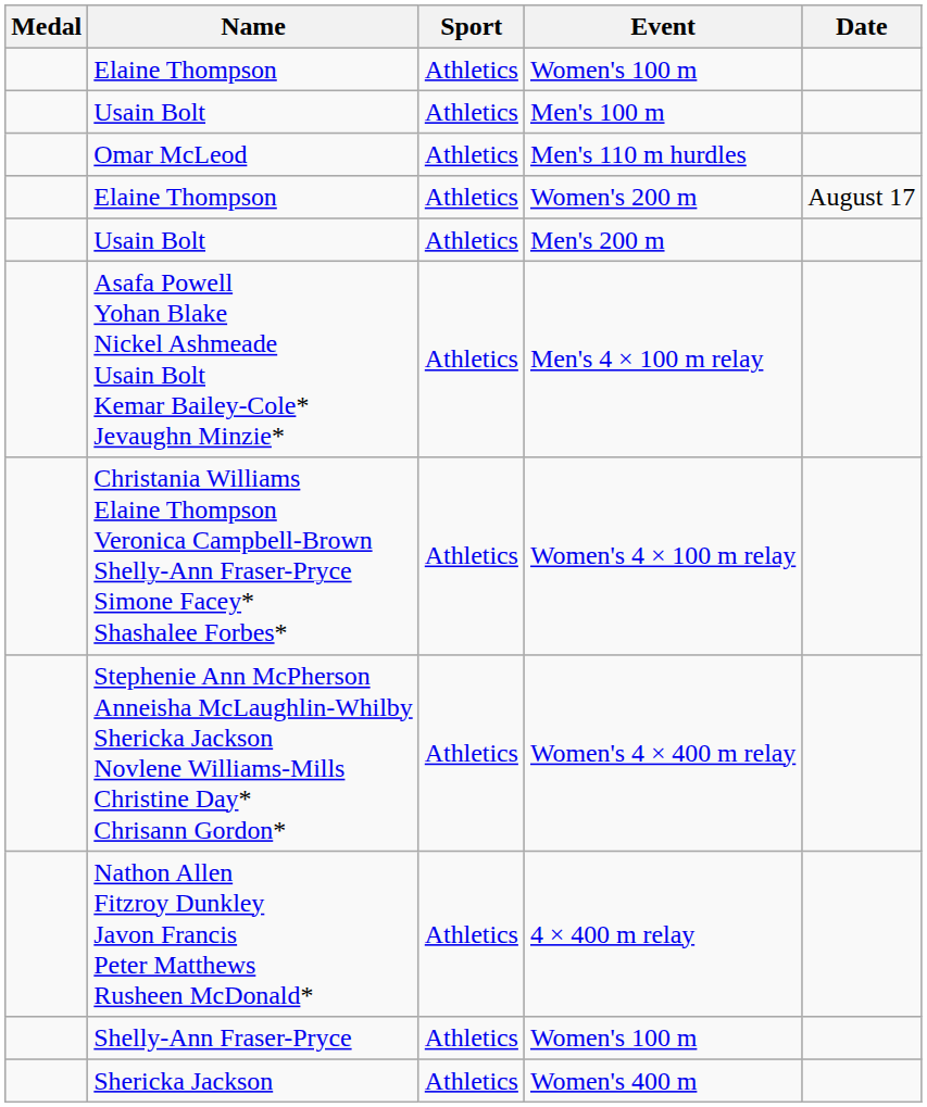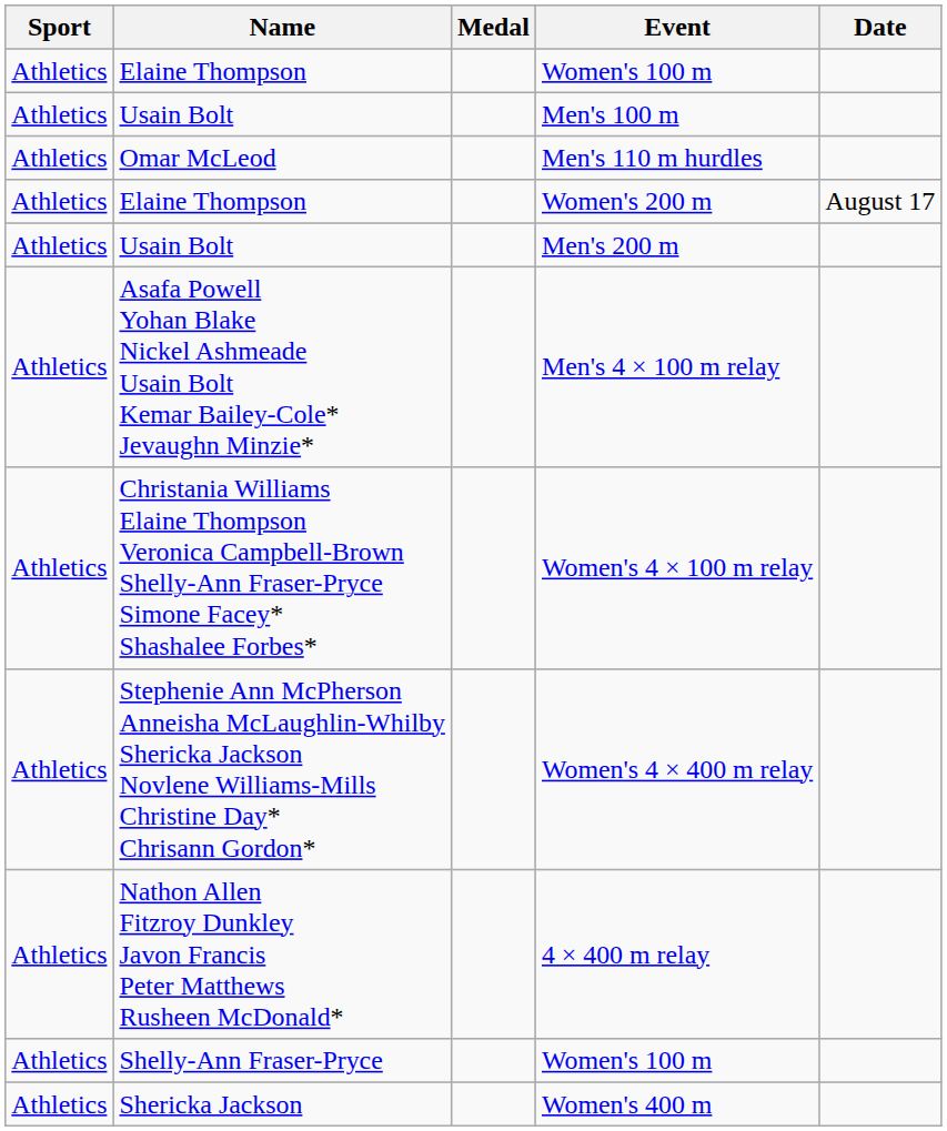columns swapped: Medal <-> Sport
